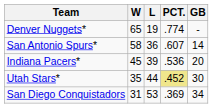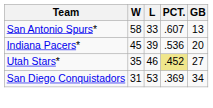- row: Denver Nuggets* | 65 | 19 | .774 | -
San Antonio Spurs* | L: 36 -> 33
San Antonio Spurs* | GB: 14 -> 13
Utah Stars* | L: 44 -> 46
Utah Stars* | GB: 30 -> 27
